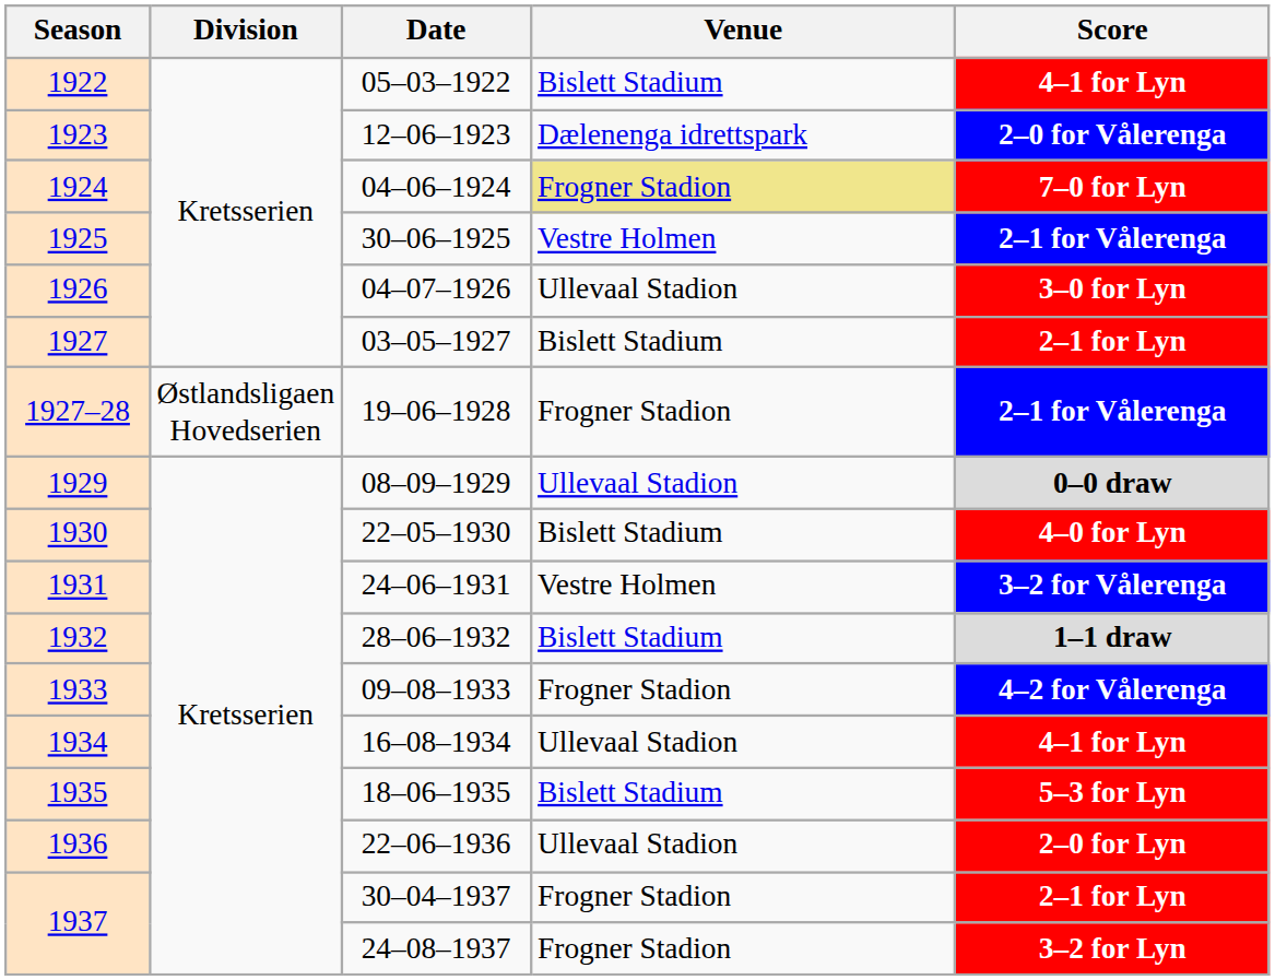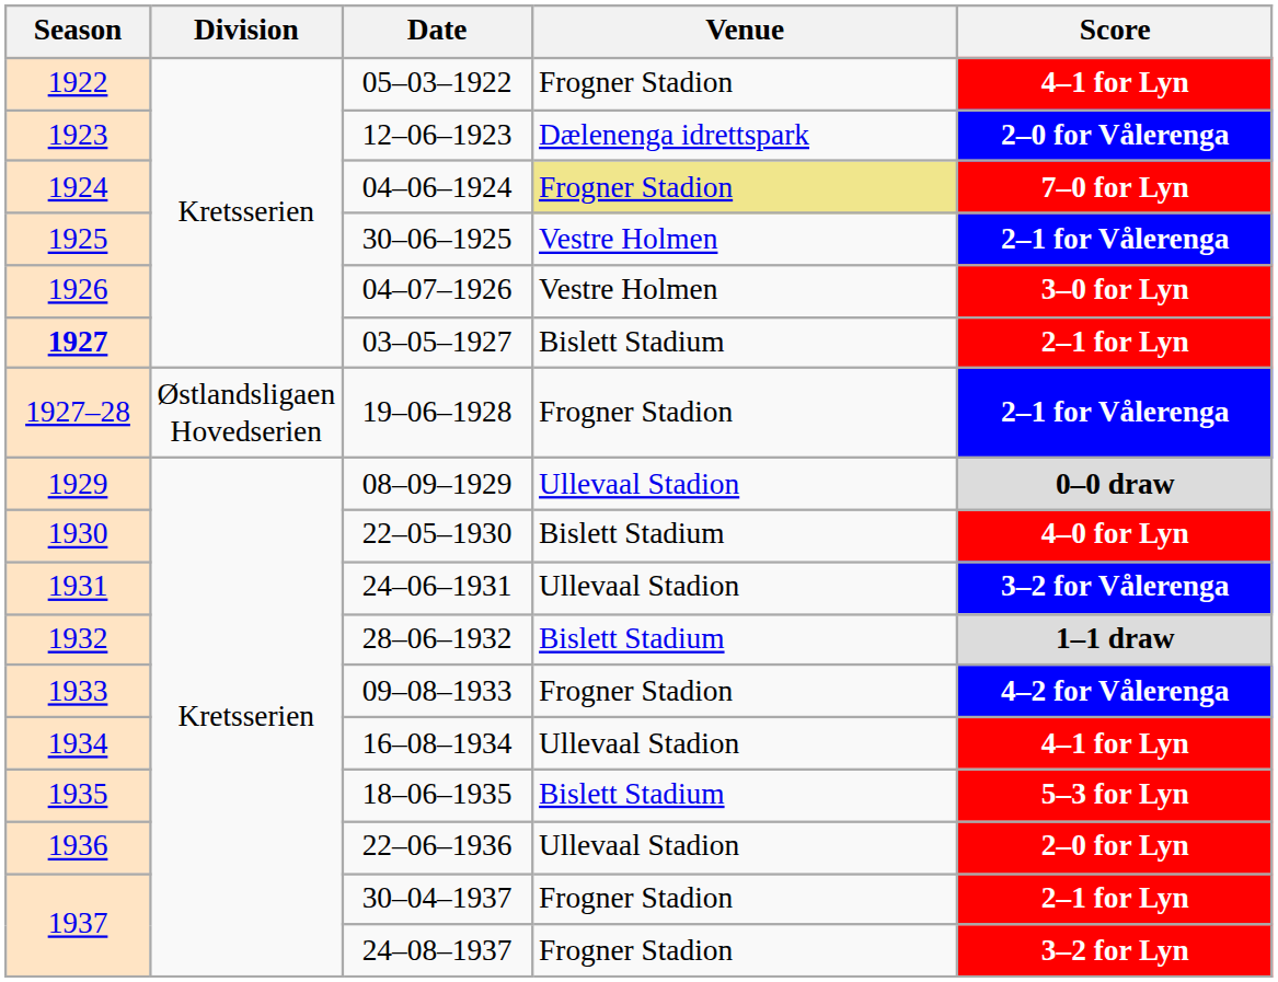05–03–1922 | Venue: Bislett Stadium -> Frogner Stadion
04–07–1926 | Venue: Ullevaal Stadion -> Vestre Holmen
03–05–1927 | Season: normal -> bold
24–06–1931 | Venue: Vestre Holmen -> Ullevaal Stadion
